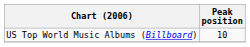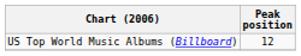US Top World Music Albums (Billboard) | Peak position: 10 -> 12
